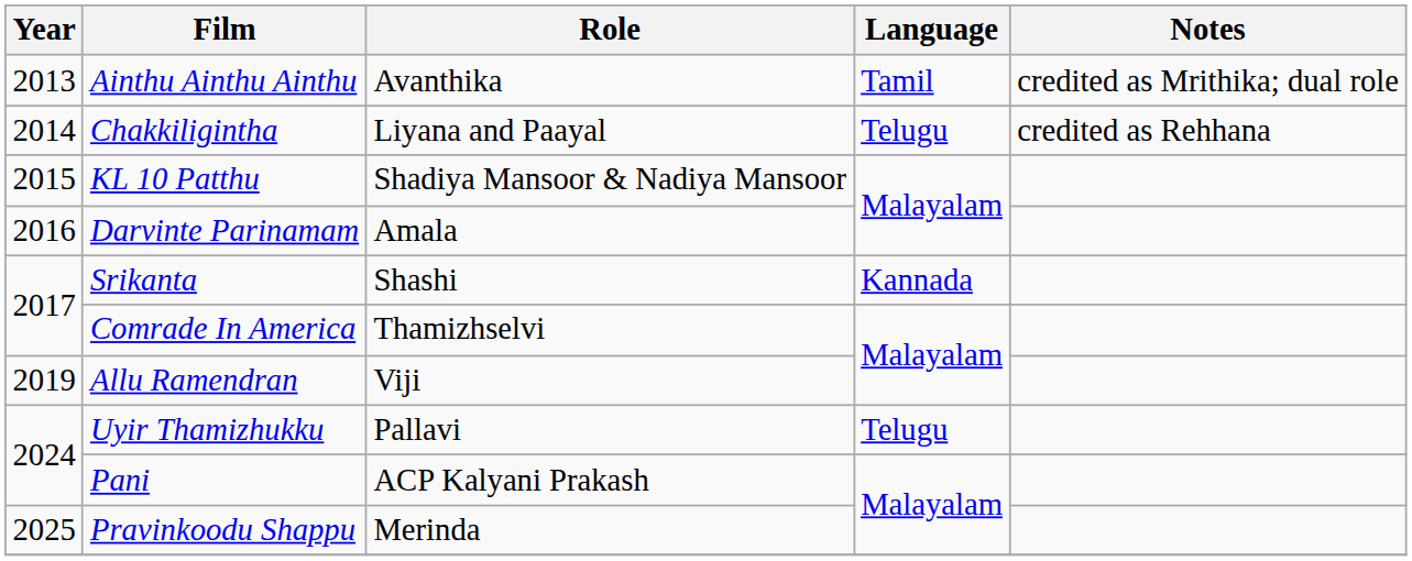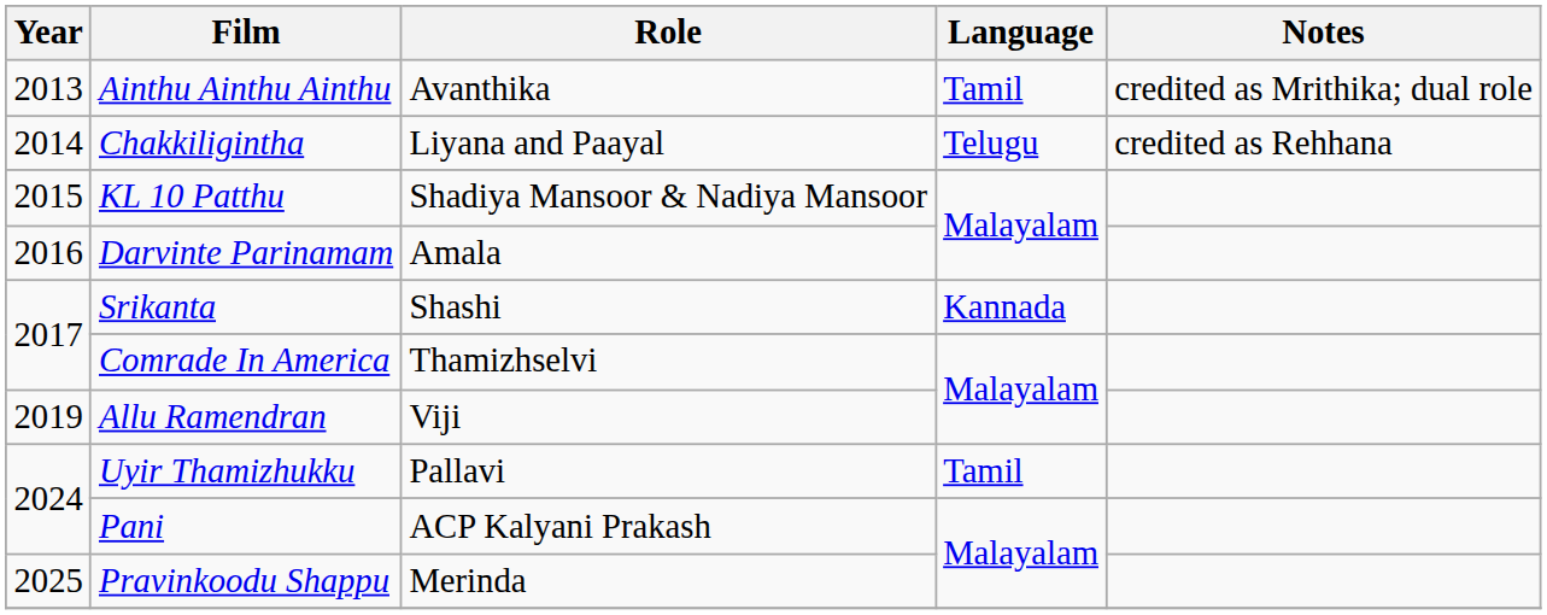Uyir Thamizhukku | Language: Telugu -> Tamil
